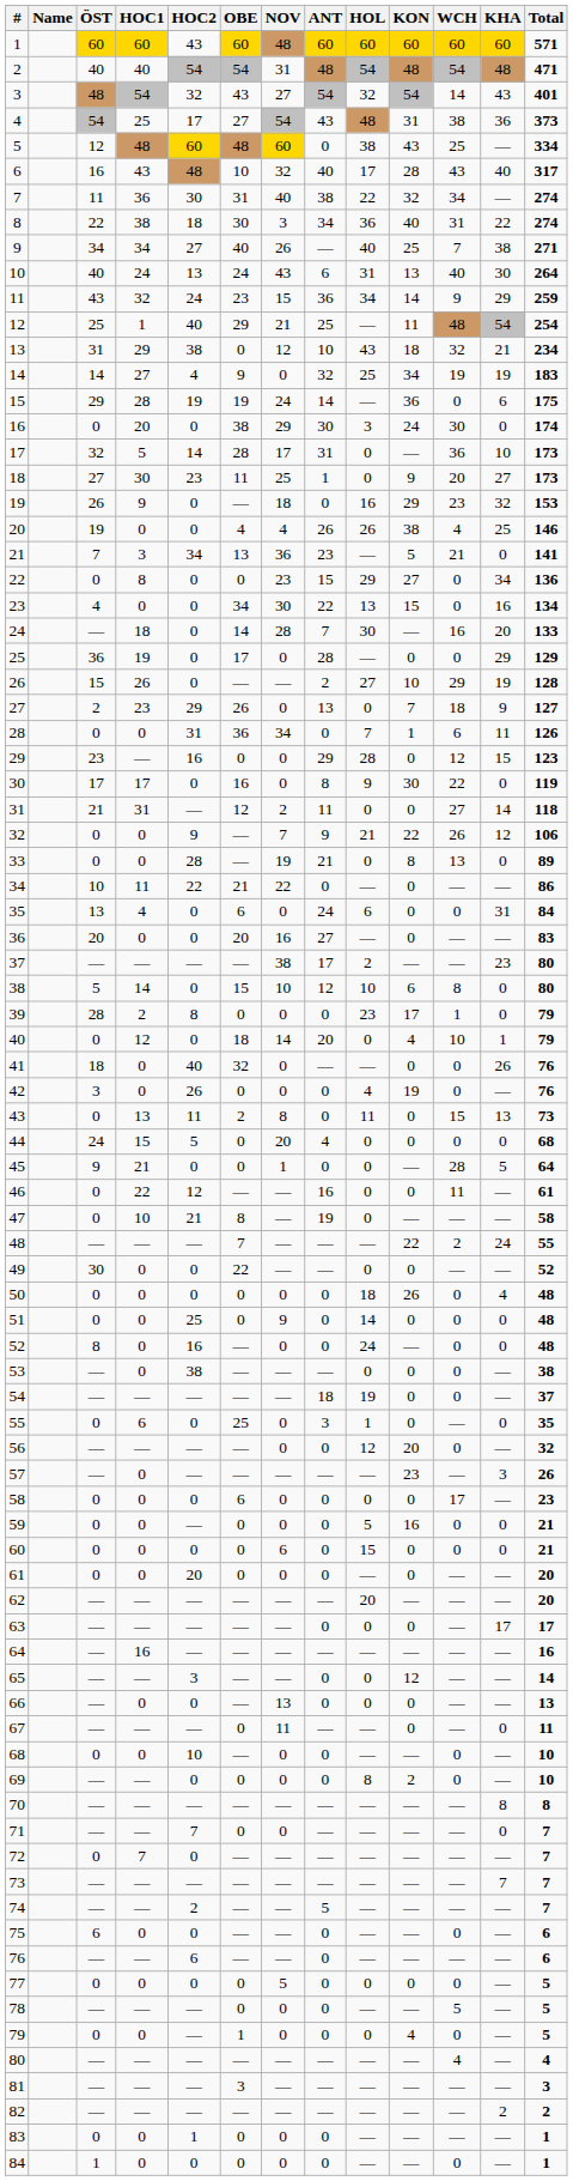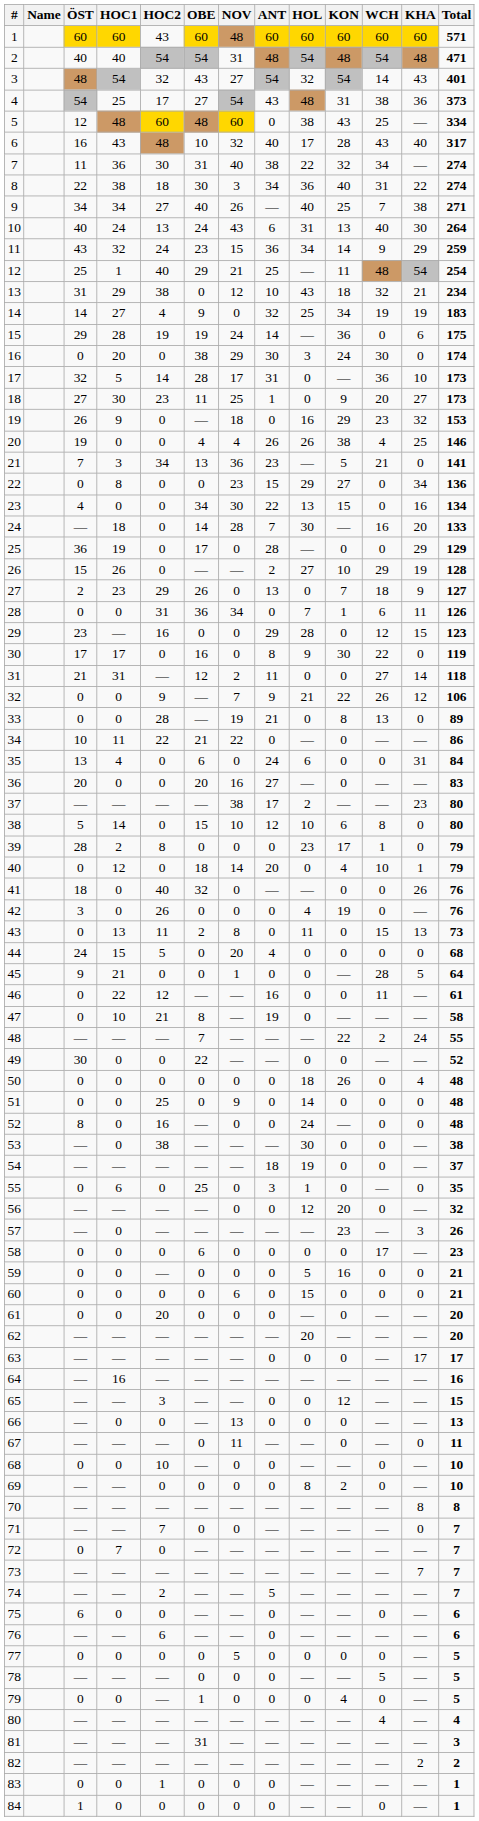53 | HOL: 0 -> 30
65 | Total: 14 -> 15
81 | OBE: 3 -> 31
